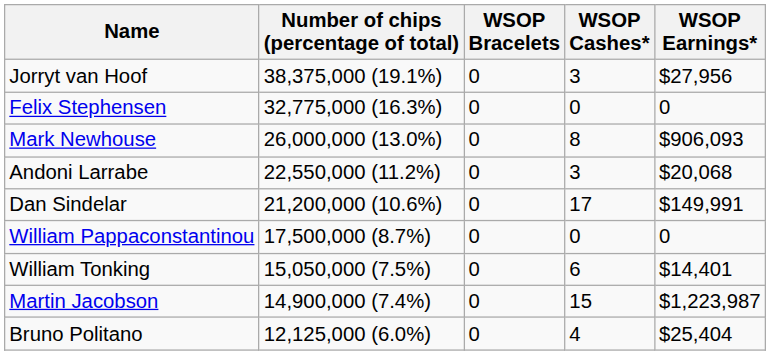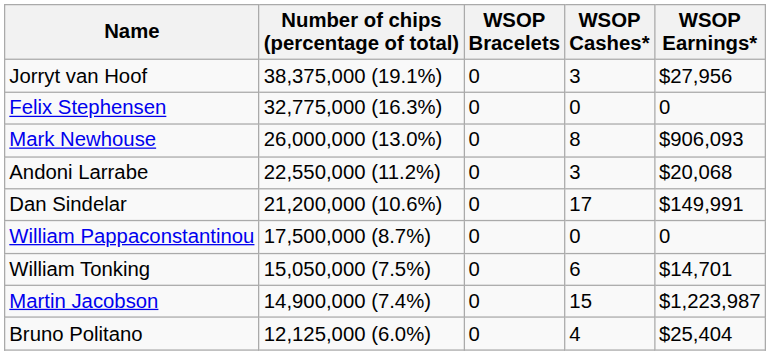William Tonking | WSOP Earnings*: $14,401 -> $14,701
